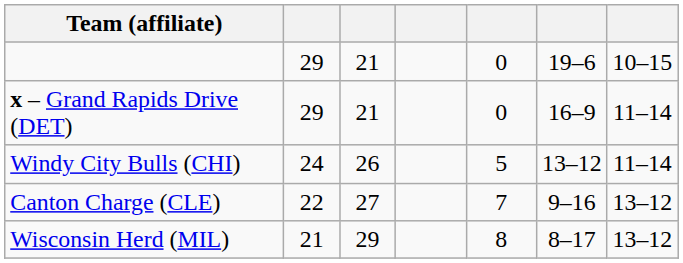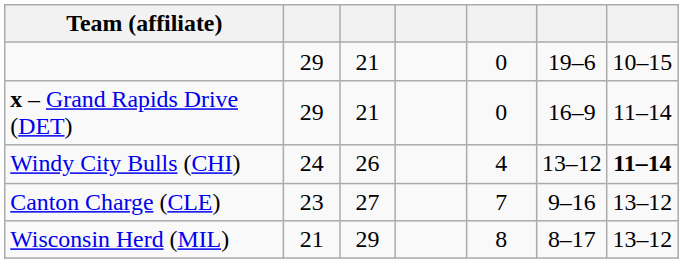Windy City Bulls (CHI) | column 5: 5 -> 4
Windy City Bulls (CHI) | column 7: normal -> bold
Canton Charge (CLE) | column 2: 22 -> 23
